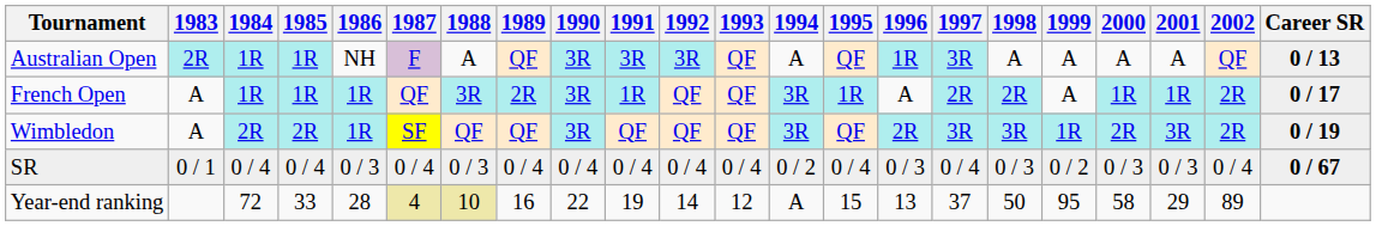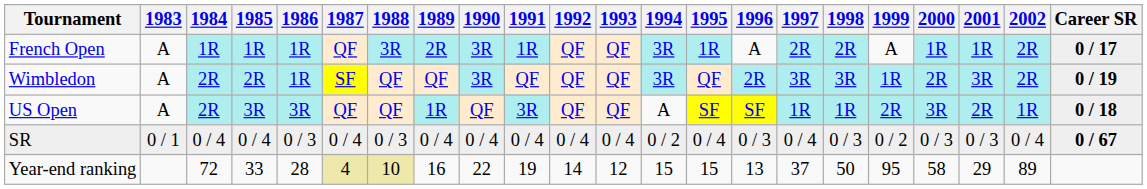- row: Australian Open | 2R | 1R | 1R | NH | F | A | QF | 3R | 3R | 3R | QF | A | QF | 1R | 3R | A | A | A | A | QF | 0 / 13
+ row: US Open | A | 2R | 3R | 3R | QF | QF | 1R | QF | 3R | QF | QF | A | SF | SF | 1R | 1R | 2R | 3R | 2R | 1R | 0 / 18
Year-end ranking | 1994: A -> 15
